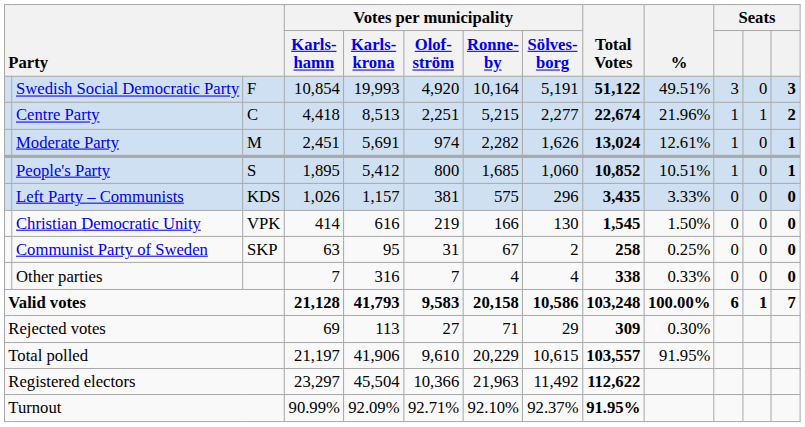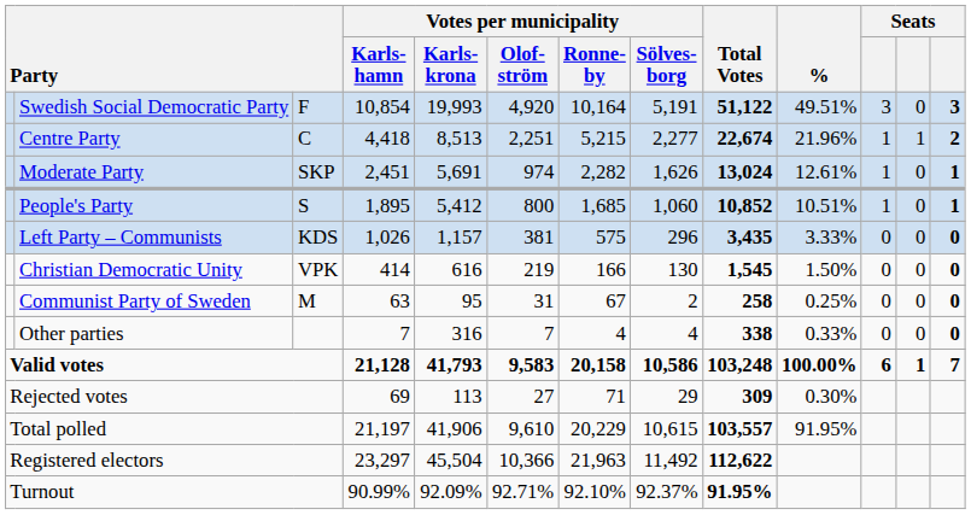Moderate Party | column 3: M -> SKP
Communist Party of Sweden | column 3: SKP -> M
